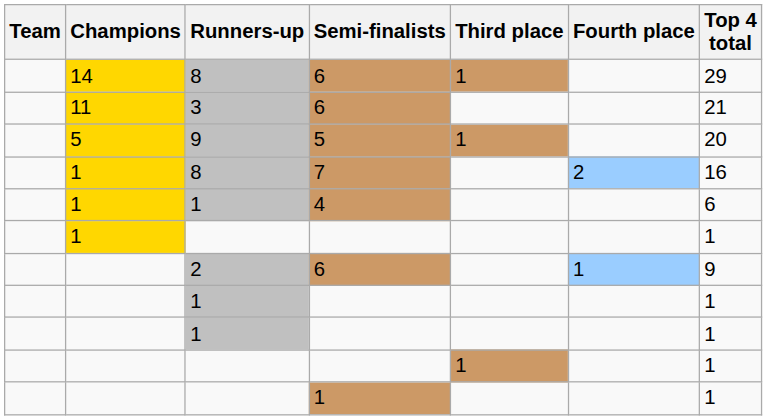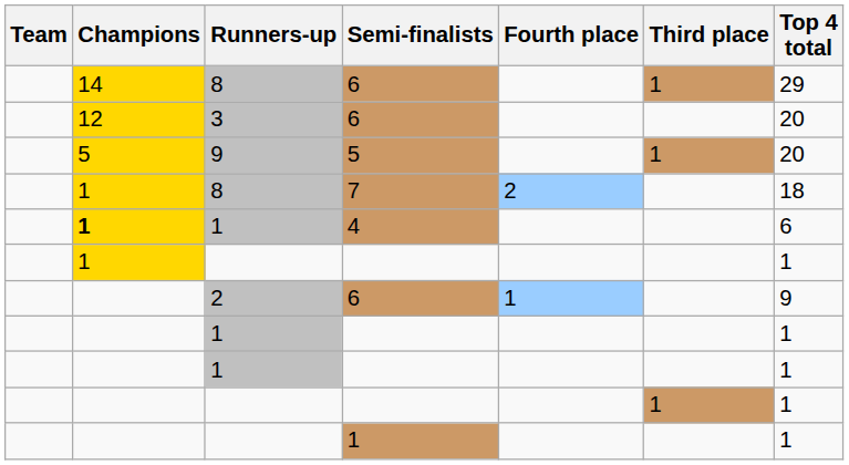columns swapped: Third place <-> Fourth place
3 | Champions: 11 -> 12
3 | Top 4 total: 21 -> 20
8 / 7 | Top 4 total: 16 -> 18
1 / 4 | Champions: normal -> bold
